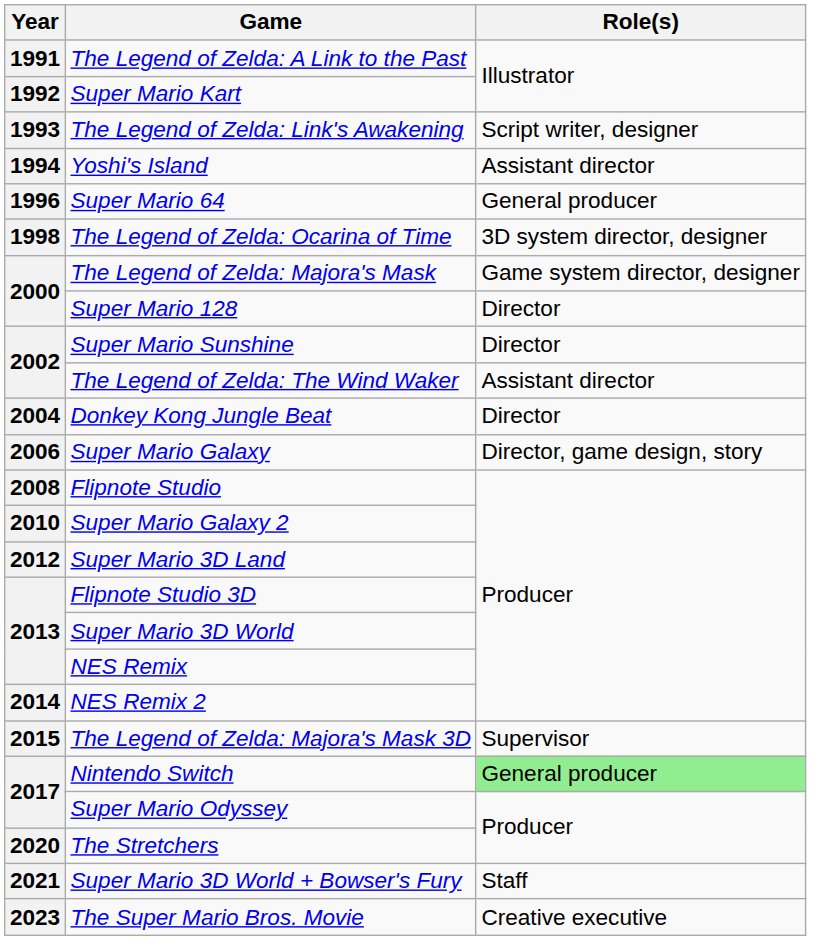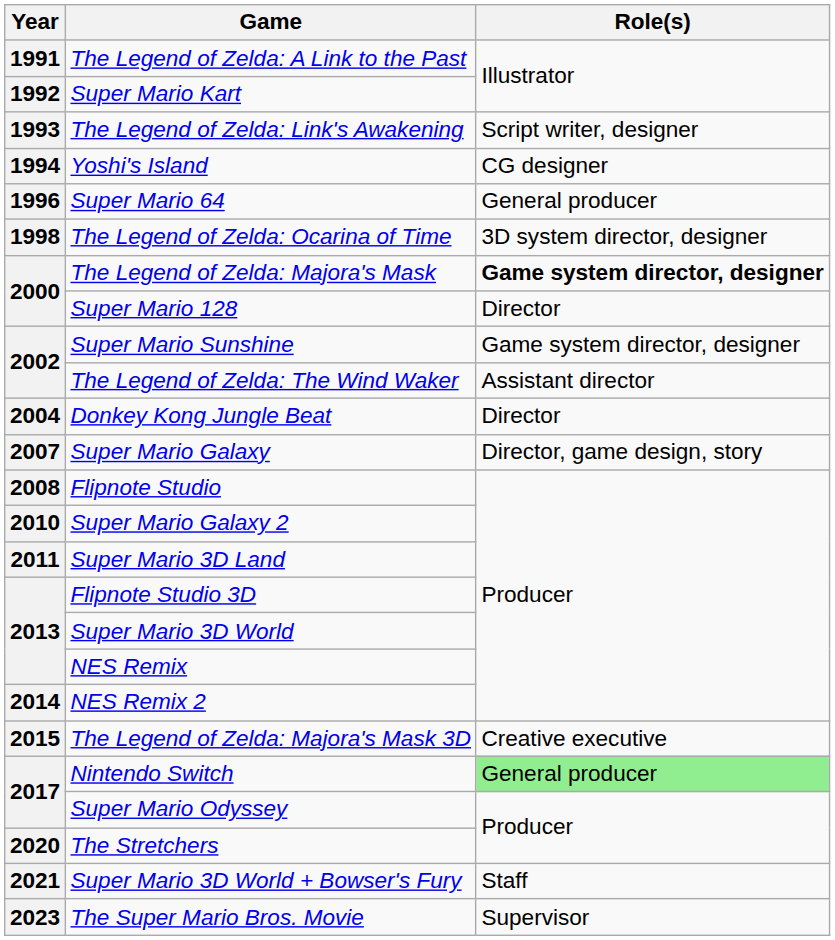Yoshi's Island | Role(s): Assistant director -> CG designer
The Legend of Zelda: Majora's Mask | Role(s): normal -> bold
Super Mario Sunshine | Role(s): Director -> Game system director, designer
Super Mario Galaxy | Year: 2006 -> 2007
Super Mario 3D Land | Year: 2012 -> 2011
The Legend of Zelda: Majora's Mask 3D | Role(s): Supervisor -> Creative executive
The Super Mario Bros. Movie | Role(s): Creative executive -> Supervisor
